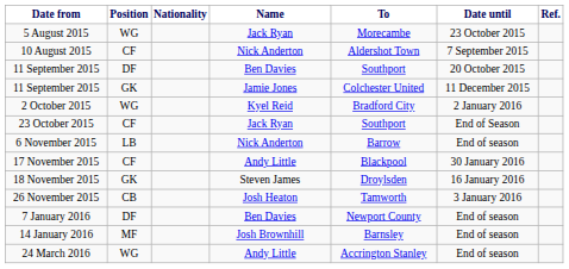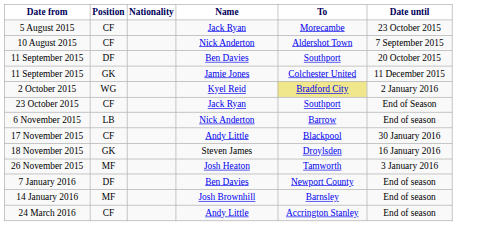- column: Ref.
5 August 2015 | Position: WG -> CF
2 October 2015 | To: no background -> khaki background
26 November 2015 | Position: CB -> MF
24 March 2016 | Position: WG -> CF
